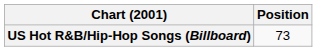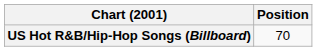US Hot R&B/Hip-Hop Songs (Billboard) | Position: 73 -> 70
